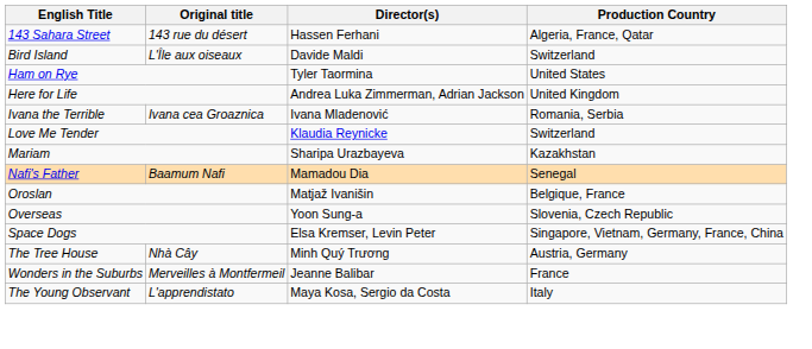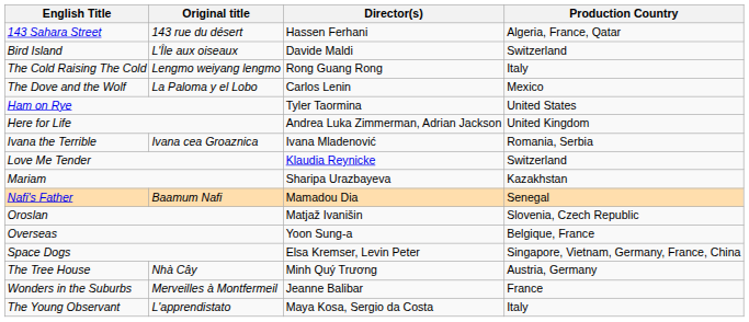+ row: The Cold Raising The Cold | Lengmo weiyang lengmo | Rong Guang Rong | Italy
+ row: The Dove and the Wolf | La Paloma y el Lobo | Carlos Lenin | Mexico
Oroslan | Production Country: Belgique, France -> Slovenia, Czech Republic
Overseas | Production Country: Slovenia, Czech Republic -> Belgique, France
